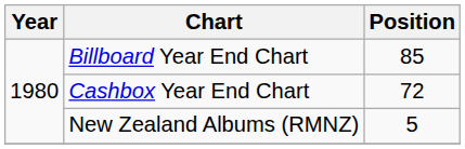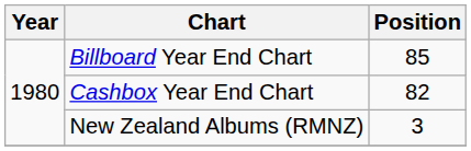Cashbox Year End Chart | Position: 72 -> 82
New Zealand Albums (RMNZ) | Position: 5 -> 3
